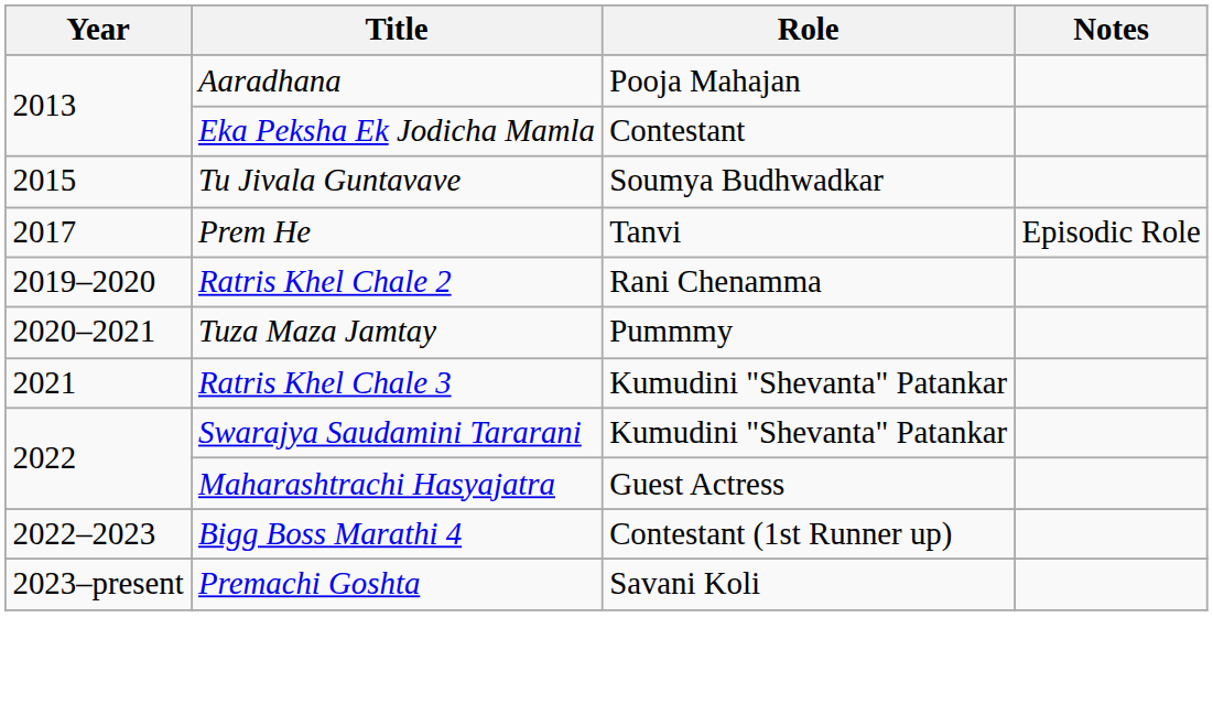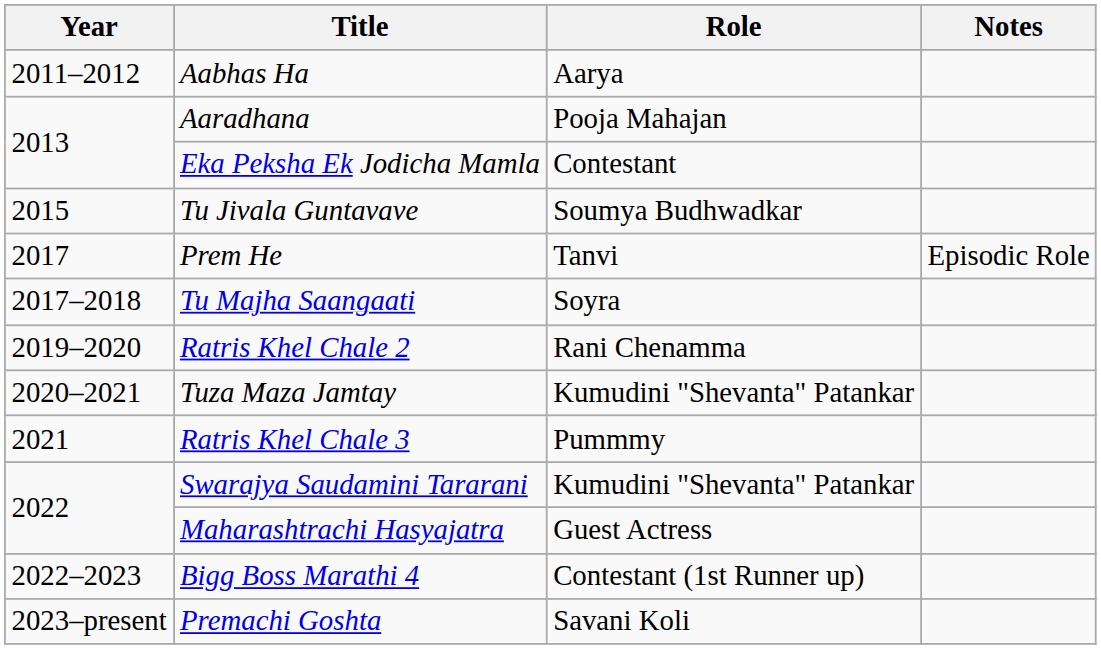+ row: 2011–2012 | Aabhas Ha | Aarya
+ row: 2017–2018 | Tu Majha Saangaati | Soyra
Tuza Maza Jamtay | Role: Pummmy -> Kumudini "Shevanta" Patankar
Ratris Khel Chale 3 | Role: Kumudini "Shevanta" Patankar -> Pummmy
